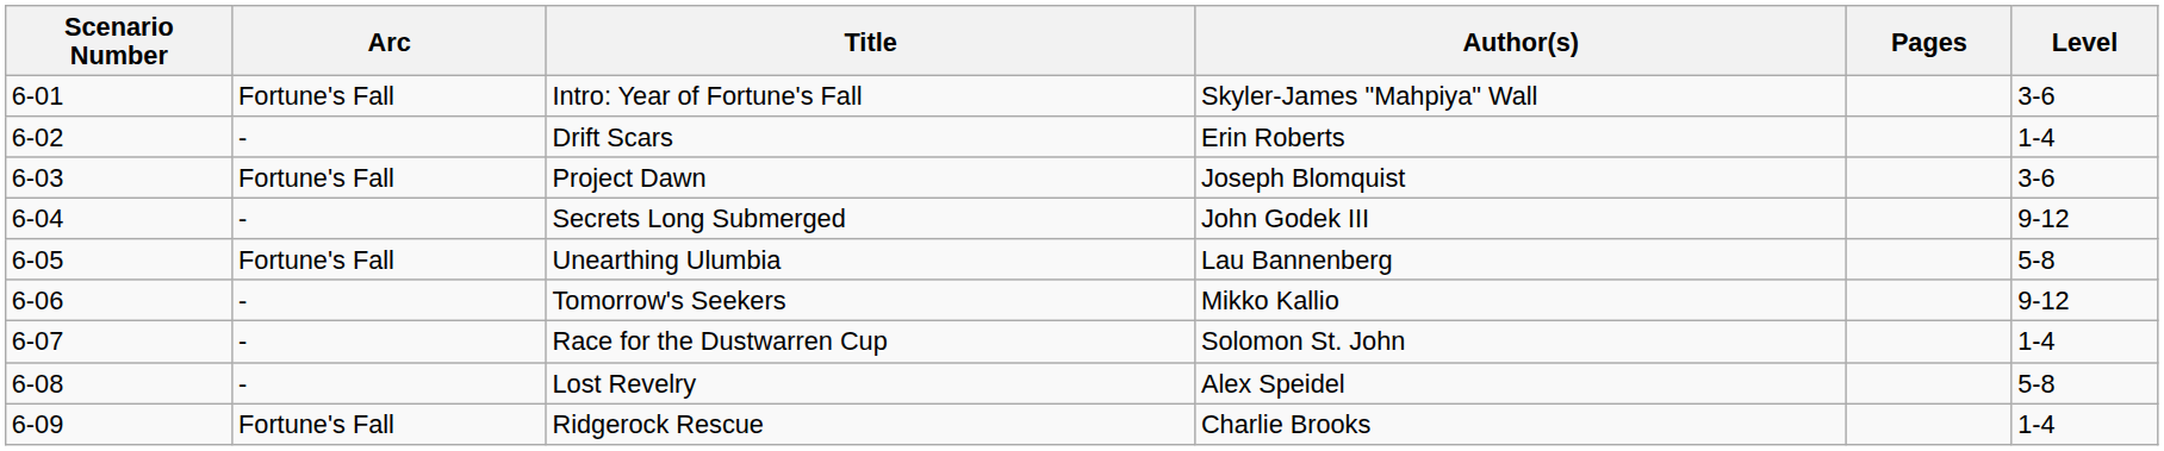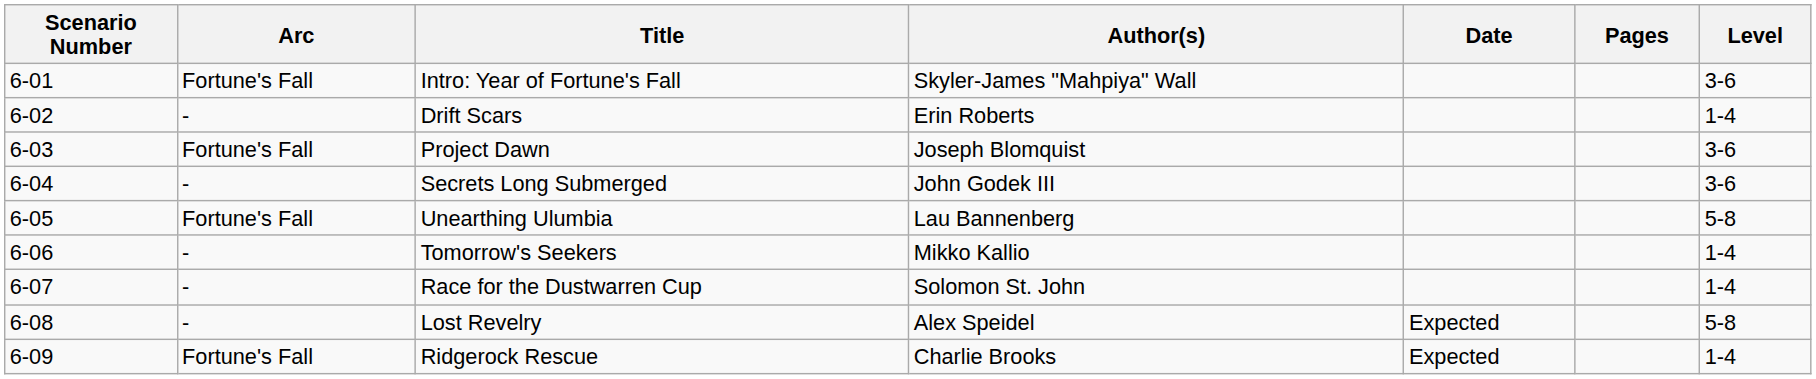+ column: Date | Expected | Expected
Secrets Long Submerged | Level: 9-12 -> 3-6
Tomorrow's Seekers | Level: 9-12 -> 1-4
